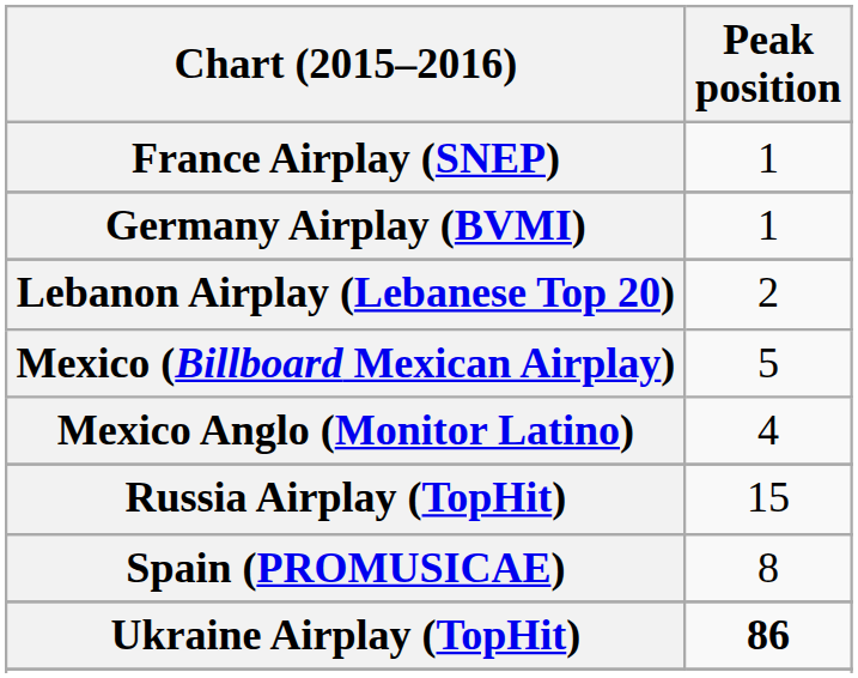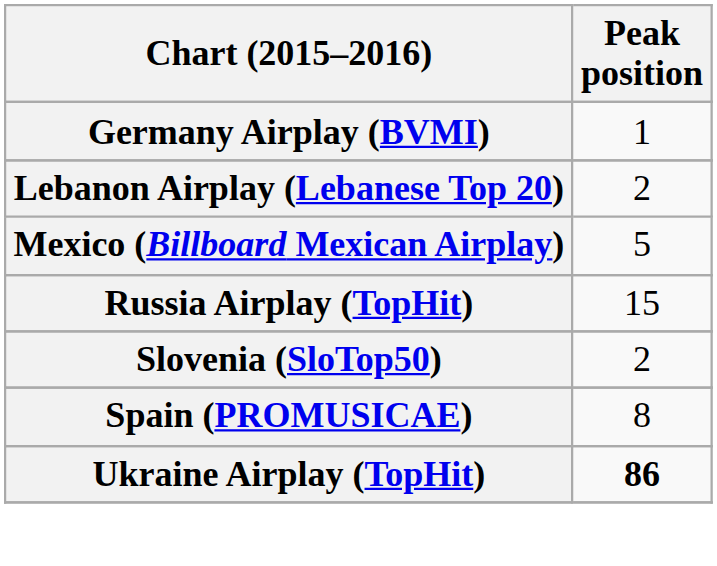- row: France Airplay (SNEP) | 1
- row: Mexico Anglo (Monitor Latino) | 4
+ row: Slovenia (SloTop50) | 2
